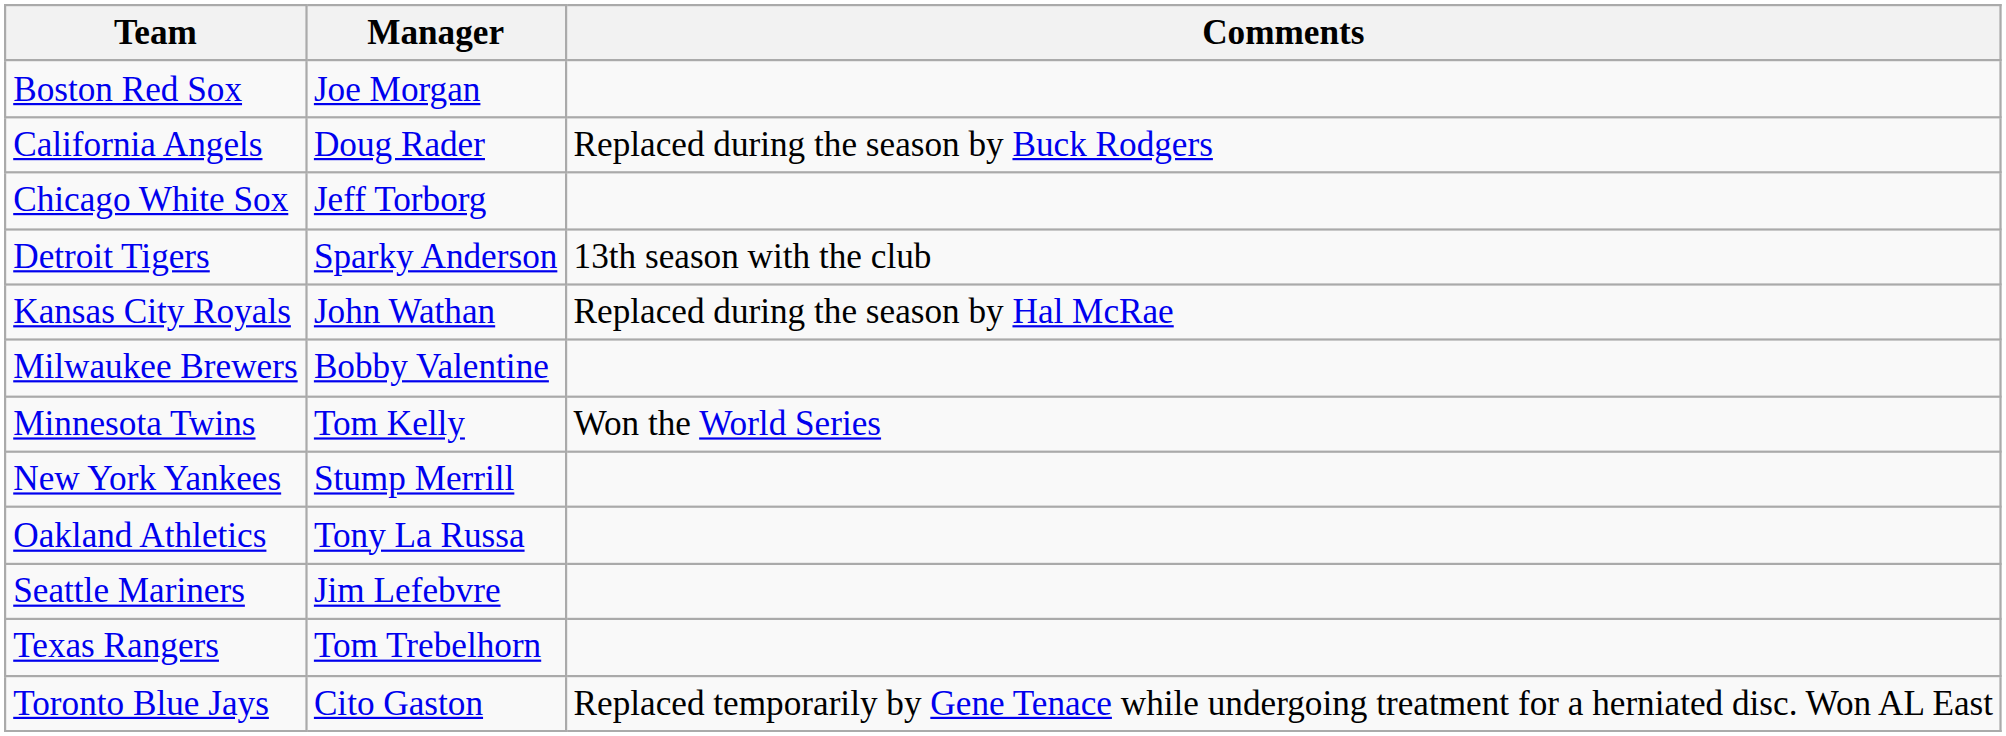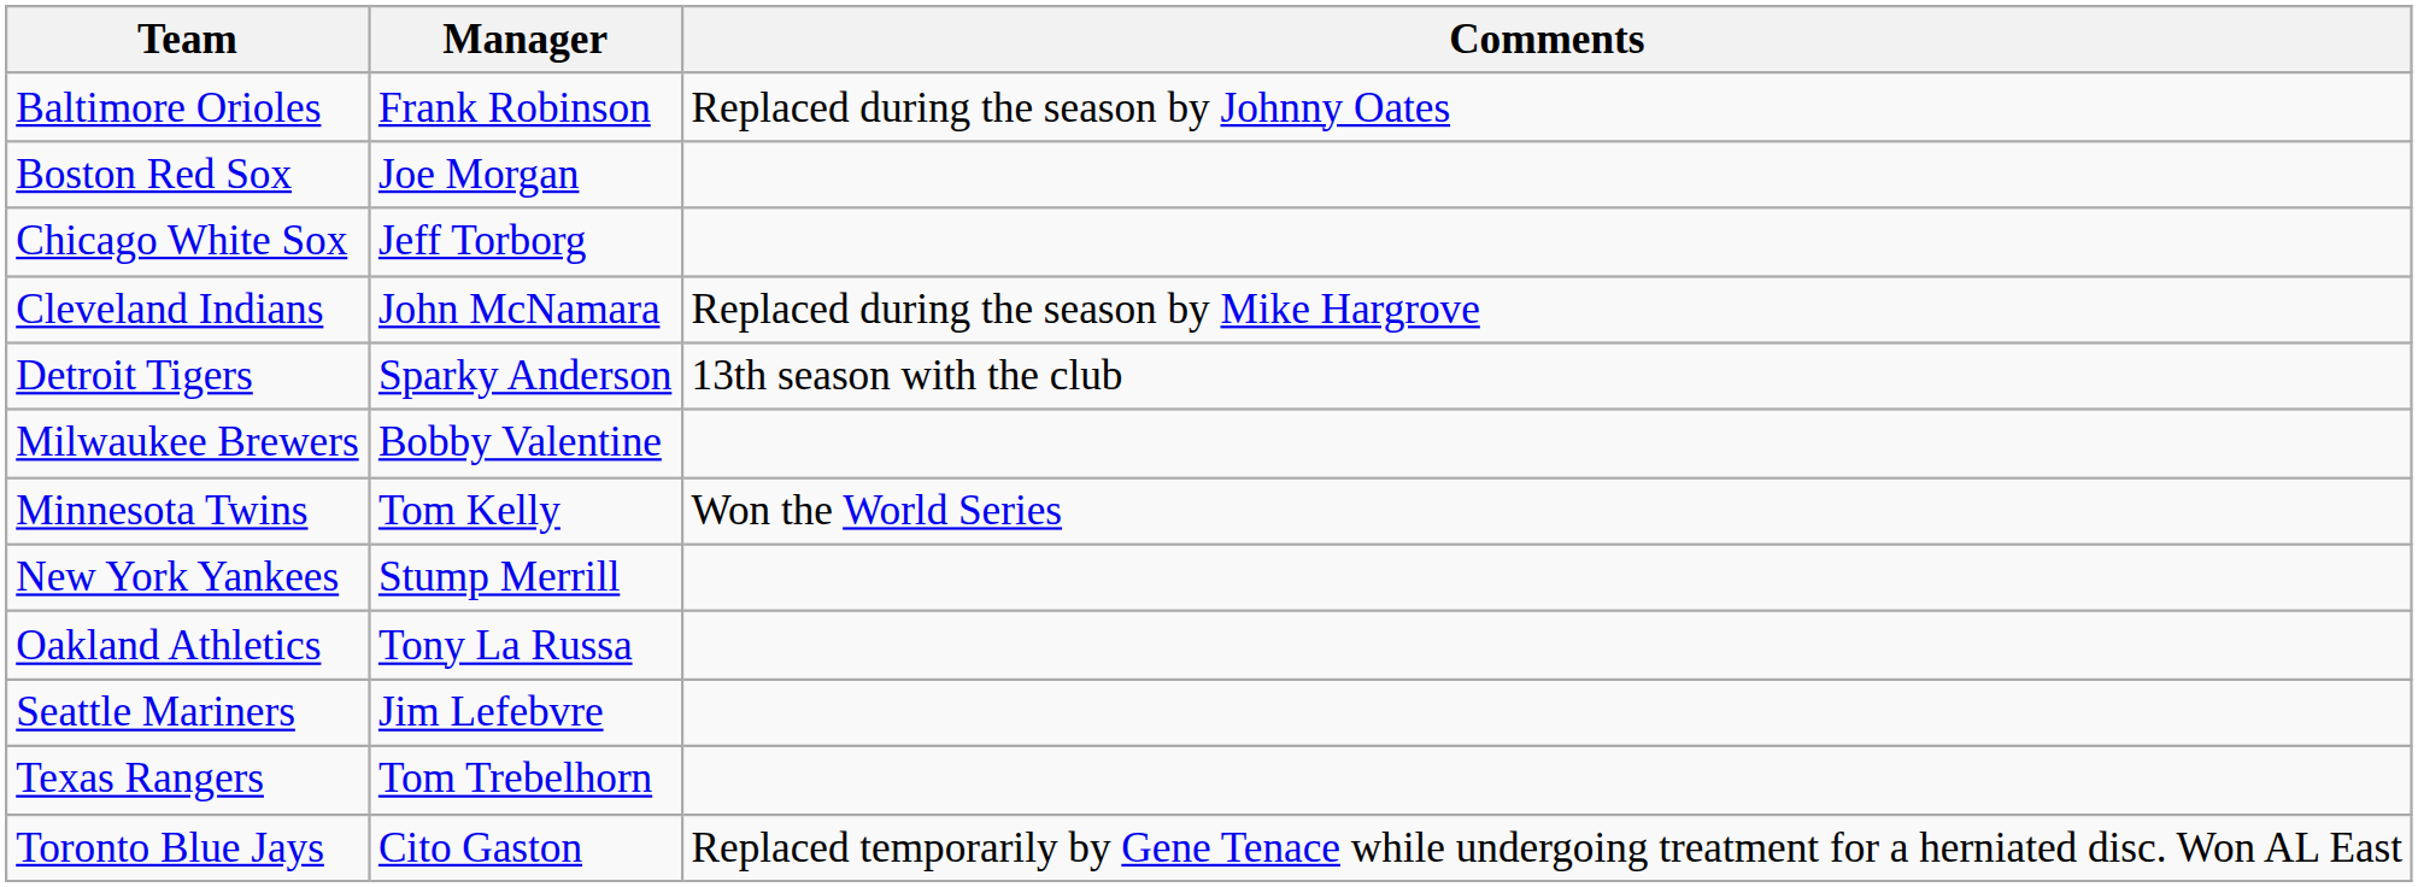+ row: Baltimore Orioles | Frank Robinson | Replaced during the season by Johnny Oates
- row: California Angels | Doug Rader | Replaced during the season by Buck Rodgers
+ row: Cleveland Indians | John McNamara | Replaced during the season by Mike Hargrove
- row: Kansas City Royals | John Wathan | Replaced during the season by Hal McRae
